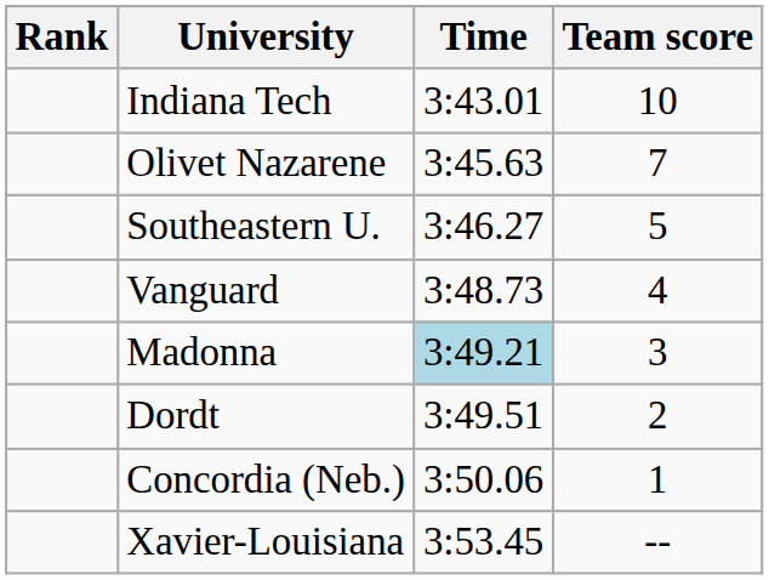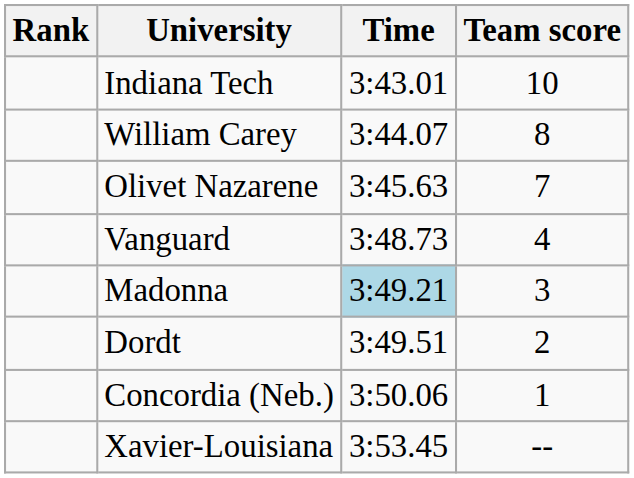+ row: William Carey | 3:44.07 | 8
- row: Southeastern U. | 3:46.27 | 5
